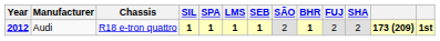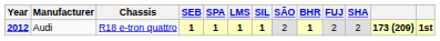columns swapped: SEB <-> SIL
